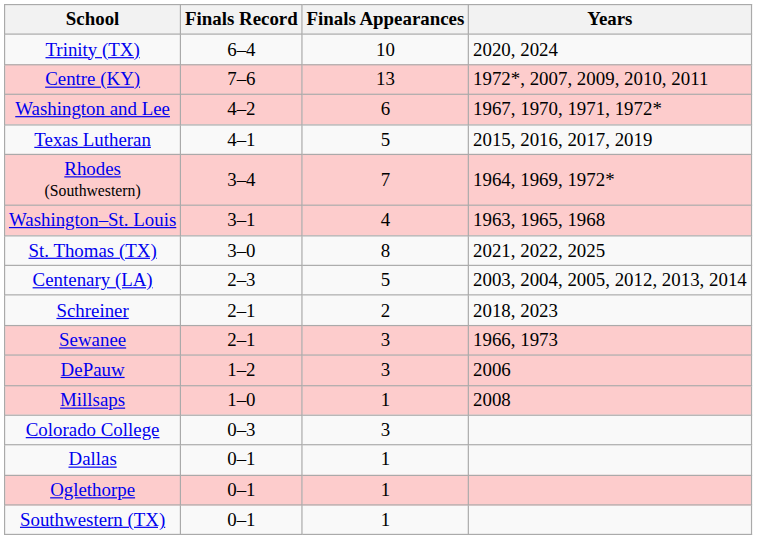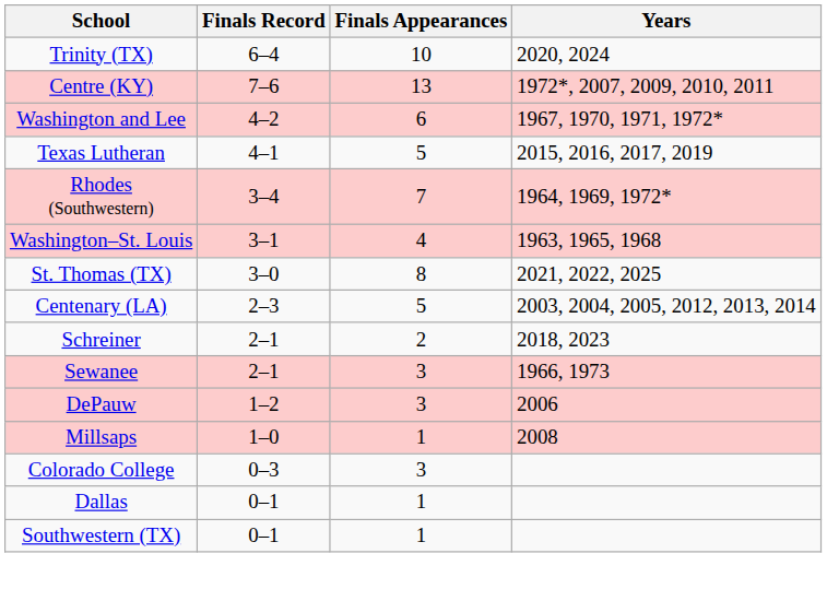- row: Oglethorpe | 0–1 | 1
